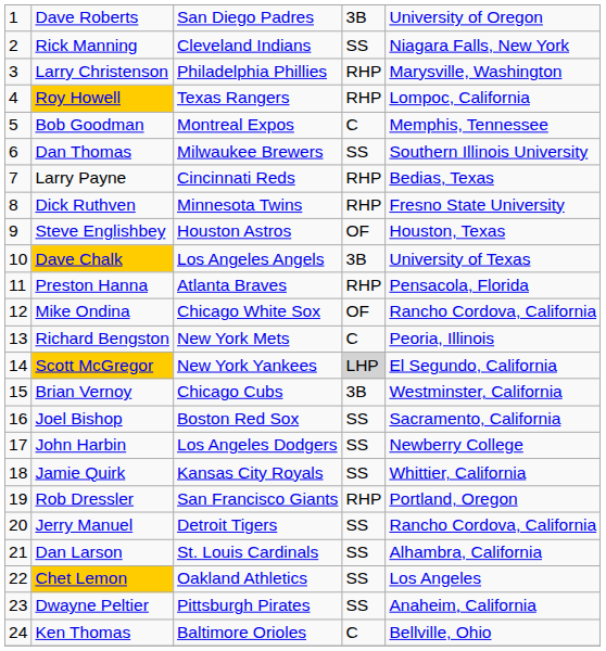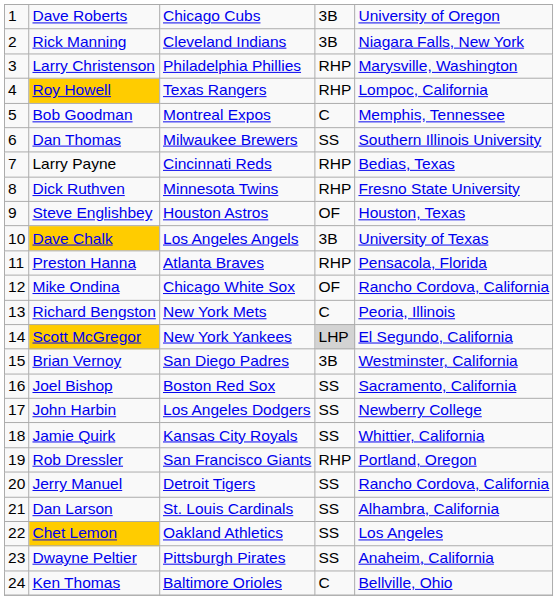Dave Roberts | column 3: San Diego Padres -> Chicago Cubs
Rick Manning | column 4: SS -> 3B
Brian Vernoy | column 3: Chicago Cubs -> San Diego Padres
